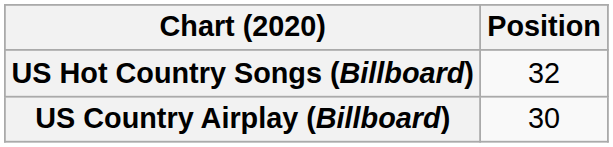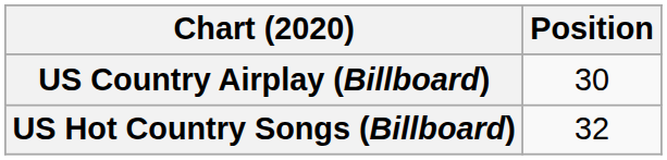rows swapped: US Country Airplay (Billboard) <-> US Hot Country Songs (Billboard)
